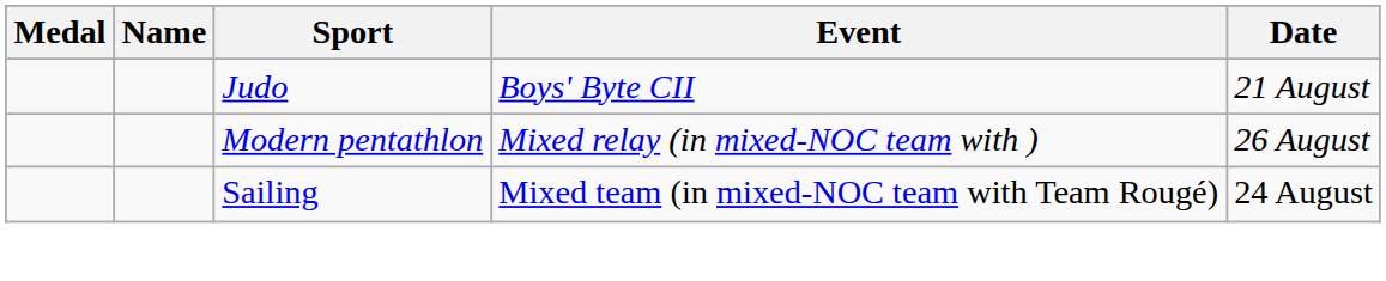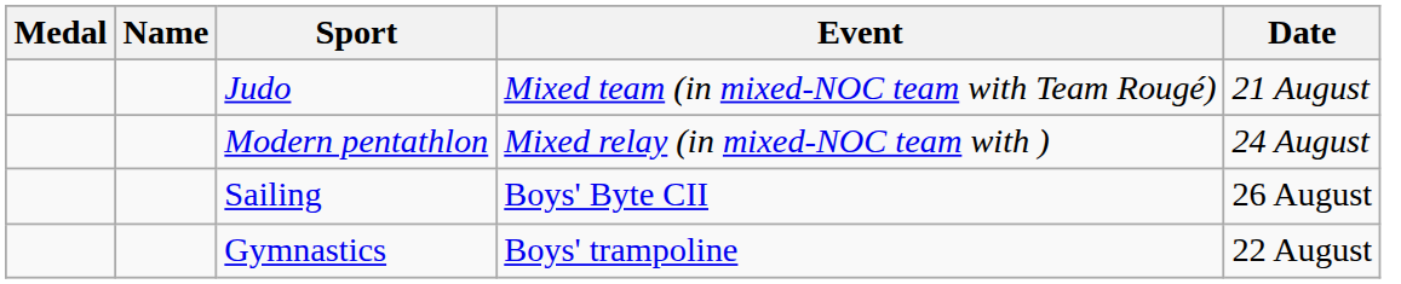Judo | Event: Boys' Byte CII -> Mixed team (in mixed-NOC team with Team Rougé)
Modern pentathlon | Date: 26 August -> 24 August
Sailing | Event: Mixed team (in mixed-NOC team with Team Rougé) -> Boys' Byte CII
Sailing | Date: 24 August -> 26 August
+ row: Gymnastics | Boys' trampoline | 22 August
